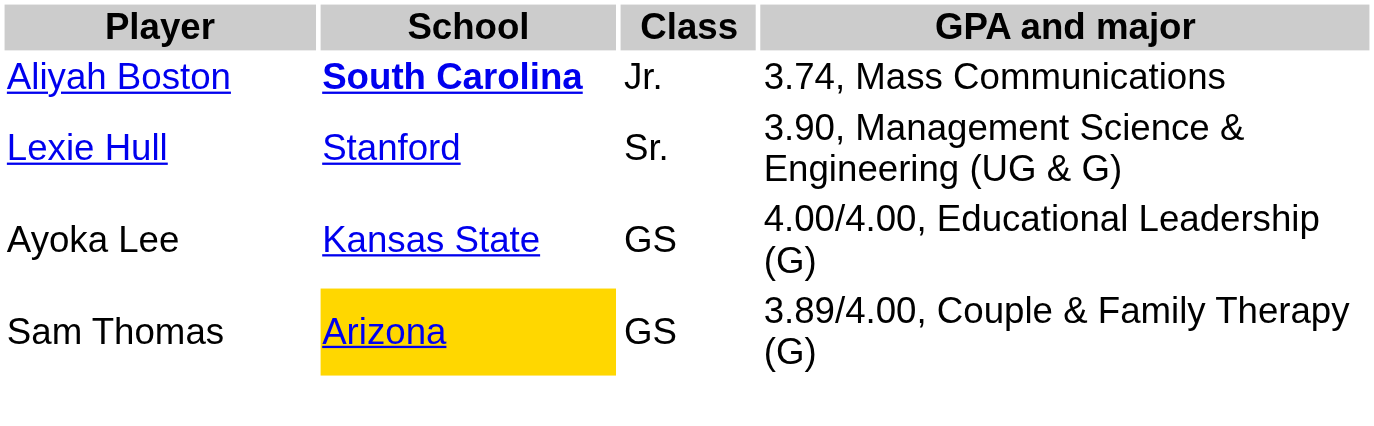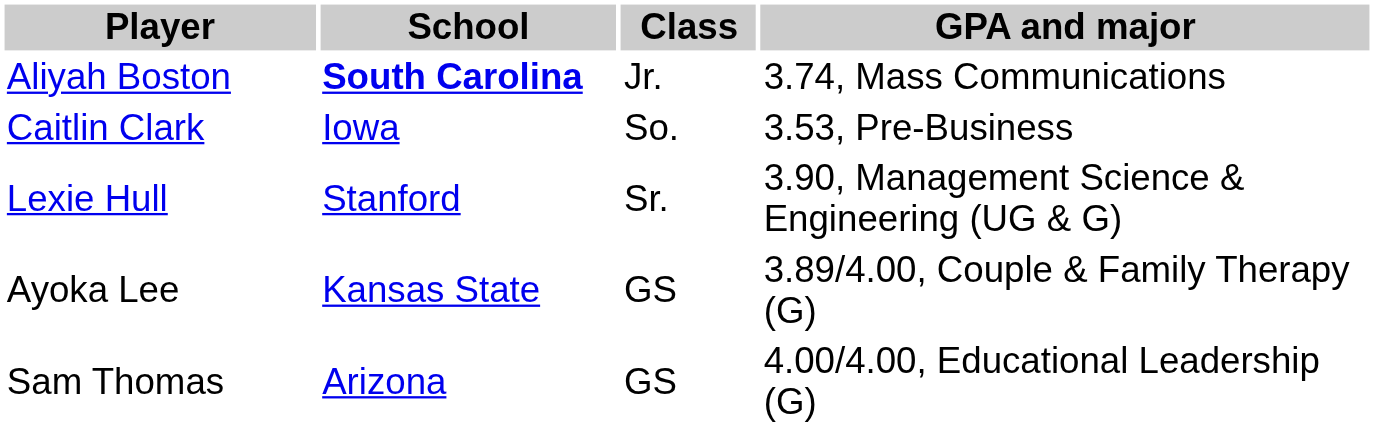+ row: Caitlin Clark | Iowa | So. | 3.53, Pre-Business
Ayoka Lee | GPA and major: 4.00/4.00, Educational Leadership (G) -> 3.89/4.00, Couple & Family Therapy (G)
Sam Thomas | School: gold background -> no background
Sam Thomas | GPA and major: 3.89/4.00, Couple & Family Therapy (G) -> 4.00/4.00, Educational Leadership (G)
